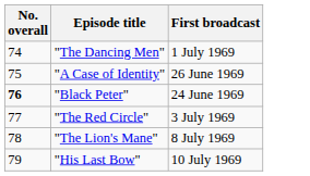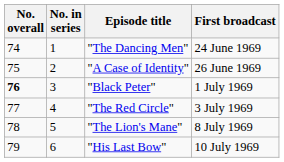+ column: No. in series | 1 | 2 | 3 | 4 | 5 | 6
"The Dancing Men" | First broadcast: 1 July 1969 -> 24 June 1969
"Black Peter" | First broadcast: 24 June 1969 -> 1 July 1969
